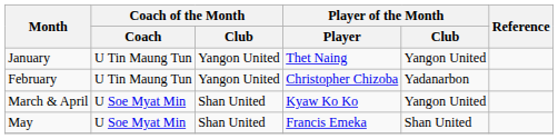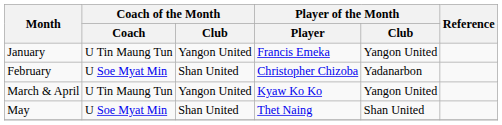January | Player of the Month / Player: Thet Naing -> Francis Emeka
February | Coach of the Month / Coach: U Tin Maung Tun -> U Soe Myat Min
February | Coach of the Month / Club: Yangon United -> Shan United
March & April | Coach of the Month / Coach: U Soe Myat Min -> U Tin Maung Tun
March & April | Coach of the Month / Club: Shan United -> Yangon United
May | Player of the Month / Player: Francis Emeka -> Thet Naing
